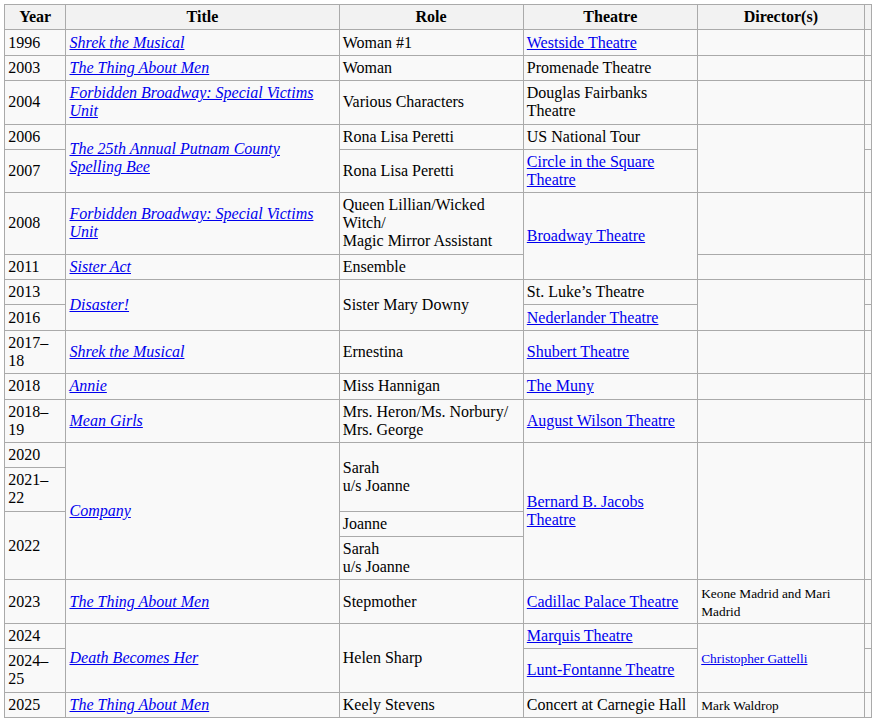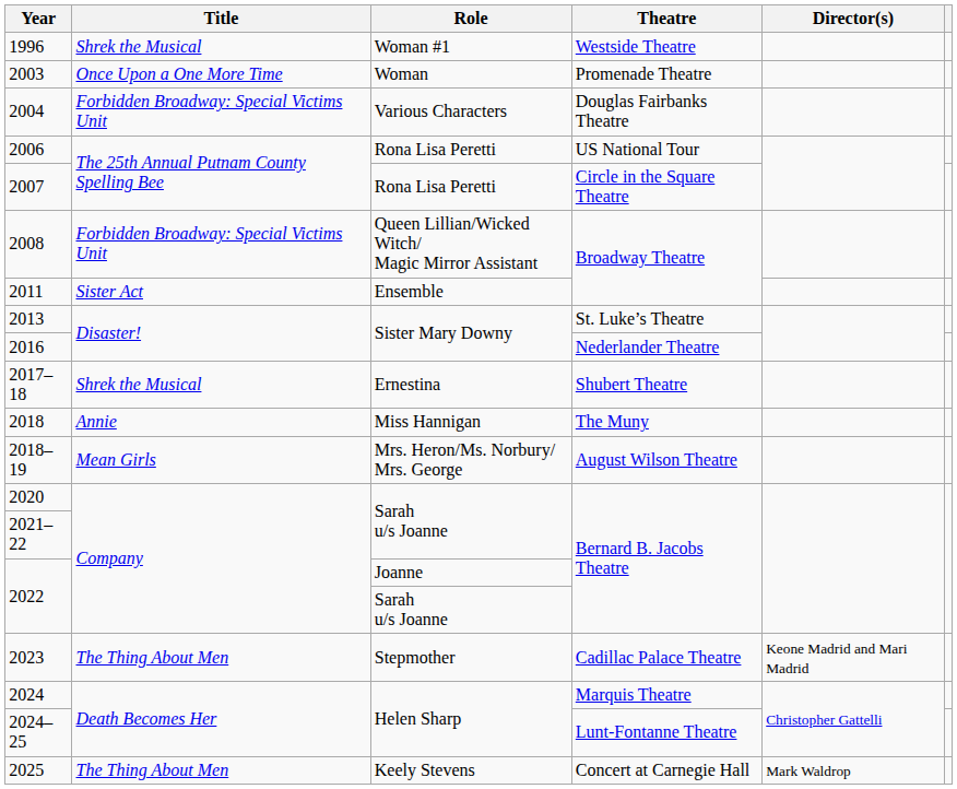2003 | Title: The Thing About Men -> Once Upon a One More Time
